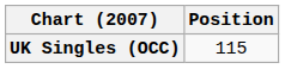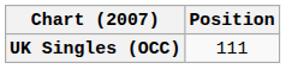UK Singles (OCC) | Position: 115 -> 111
